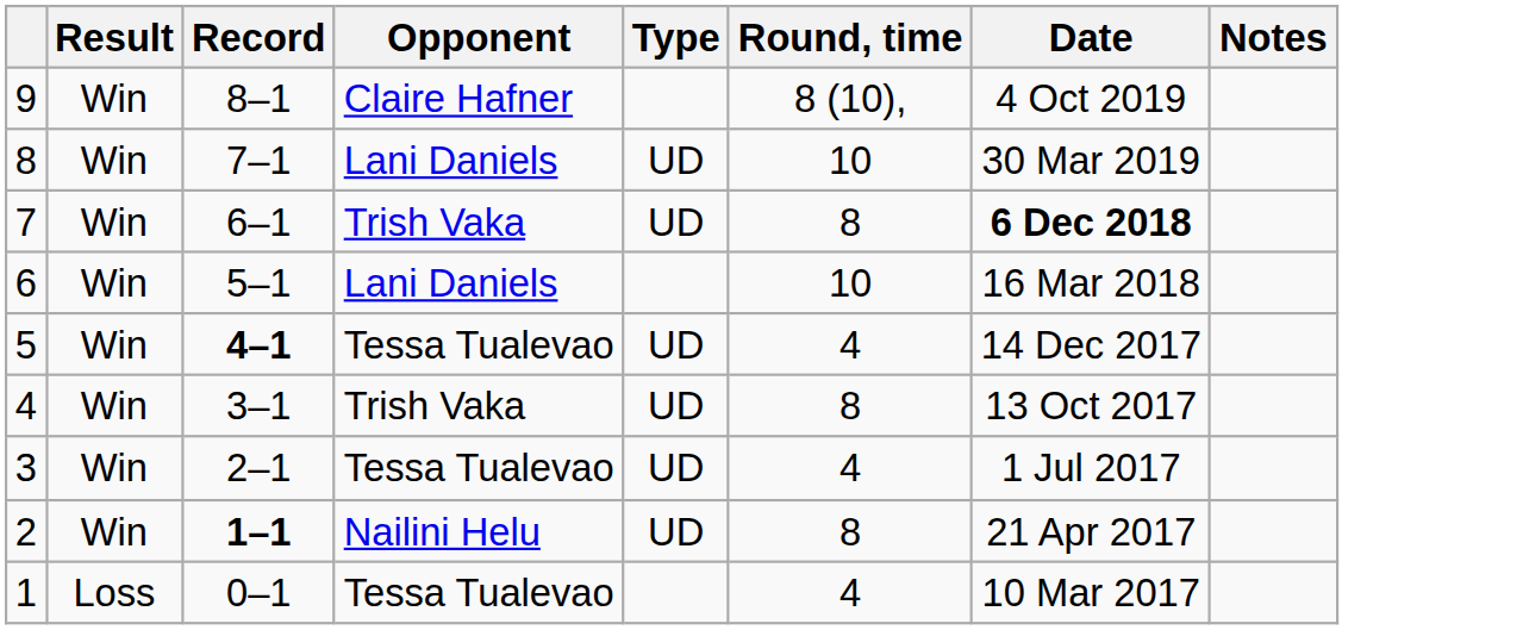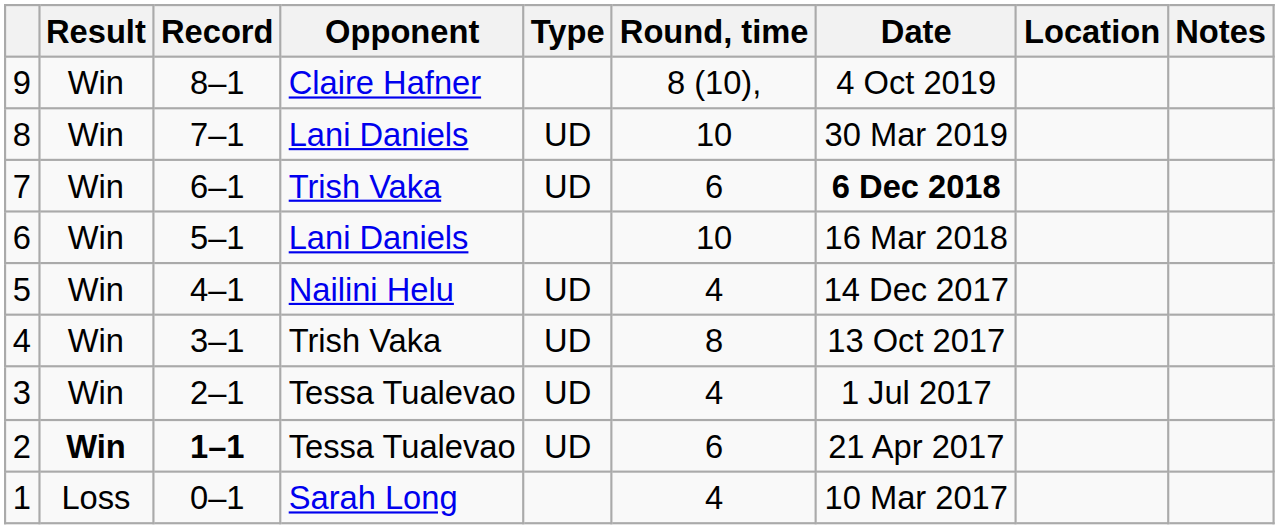+ column: Location
7 | Round, time: 8 -> 6
5 | Record: bold -> normal
5 | Opponent: Tessa Tualevao -> Nailini Helu
2 | Result: normal -> bold
2 | Opponent: Nailini Helu -> Tessa Tualevao
2 | Round, time: 8 -> 6
1 | Opponent: Tessa Tualevao -> Sarah Long
